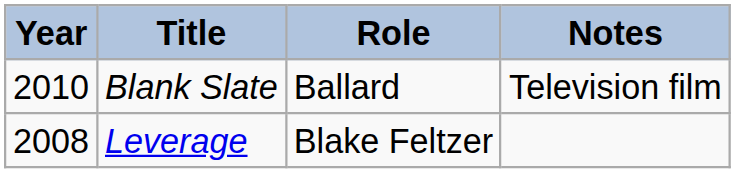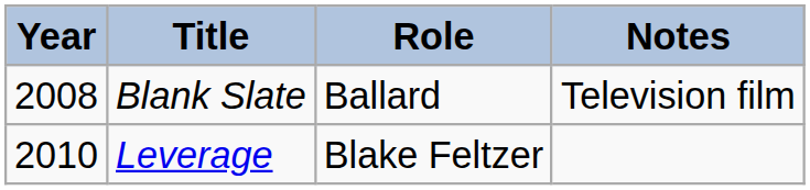Blank Slate | Year: 2010 -> 2008
Leverage | Year: 2008 -> 2010
